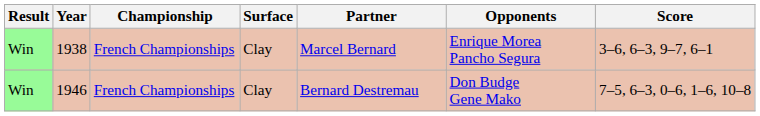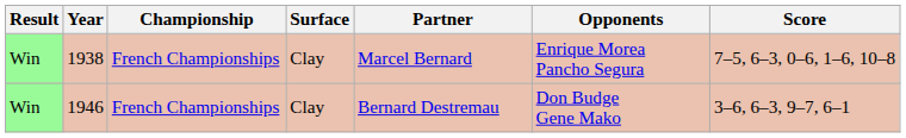1938 | Score: 3–6, 6–3, 9–7, 6–1 -> 7–5, 6–3, 0–6, 1–6, 10–8
1946 | Score: 7–5, 6–3, 0–6, 1–6, 10–8 -> 3–6, 6–3, 9–7, 6–1
